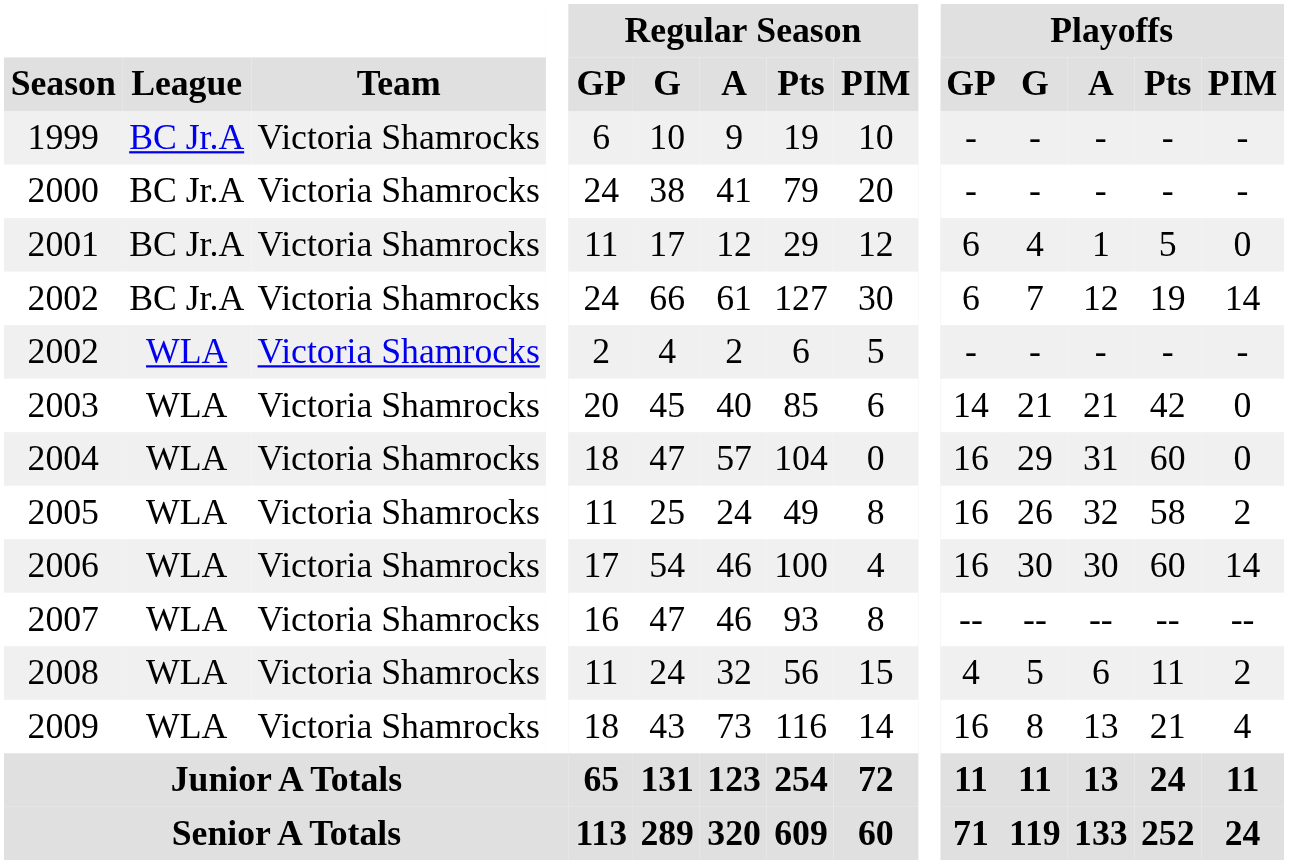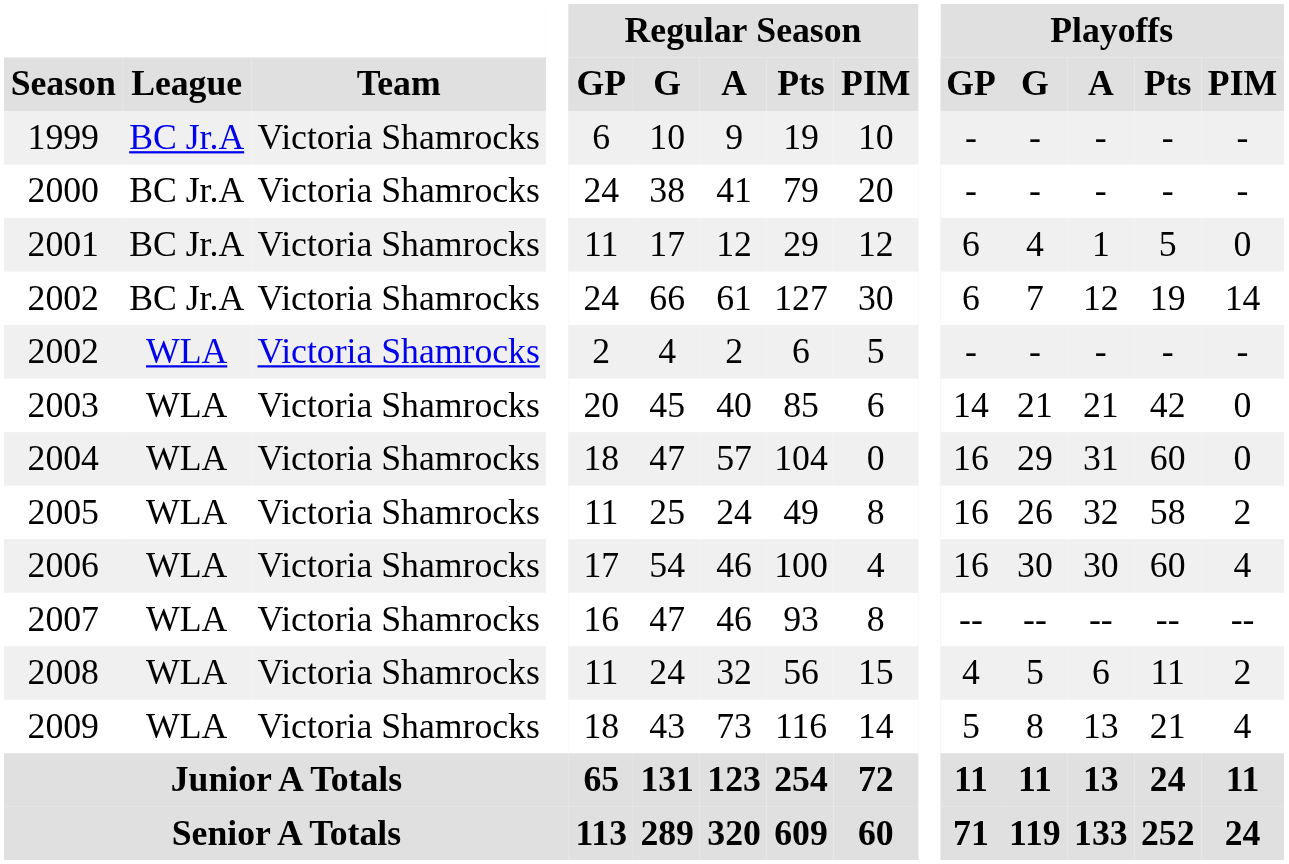2006 | Playoffs / PIM: 14 -> 4
2009 | Playoffs / GP: 16 -> 5
